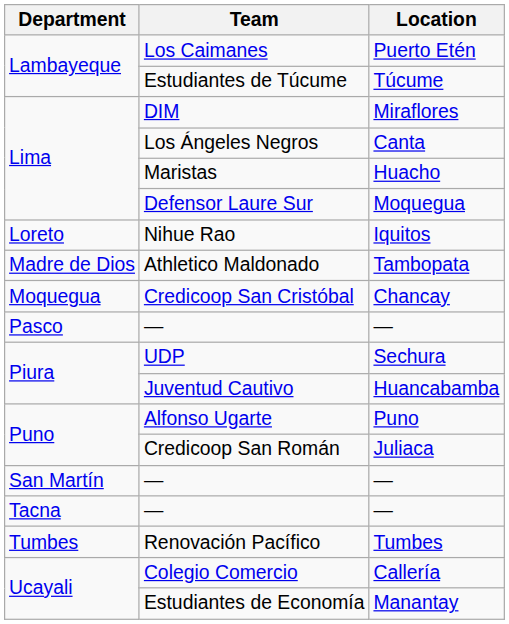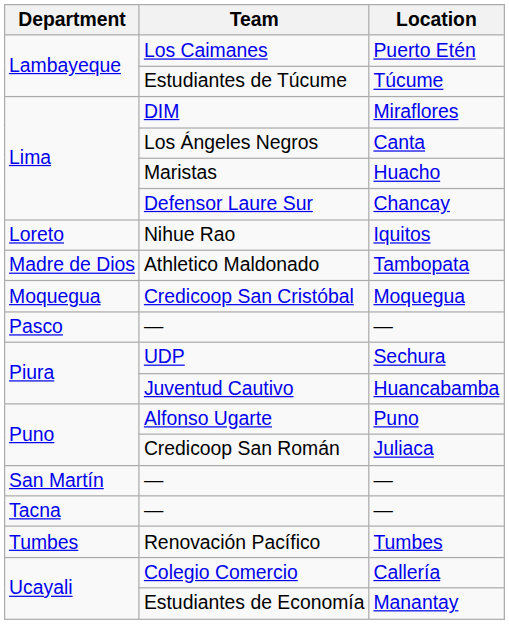Defensor Laure Sur | Location: Moquegua -> Chancay
Credicoop San Cristóbal | Location: Chancay -> Moquegua
